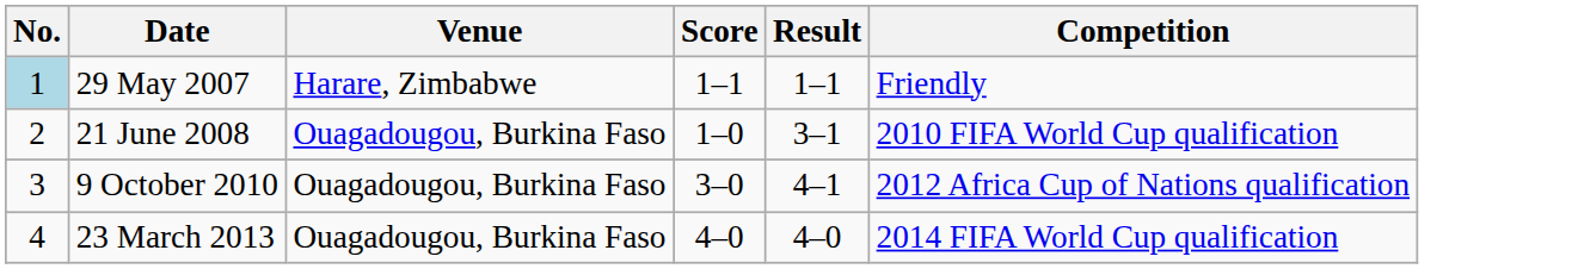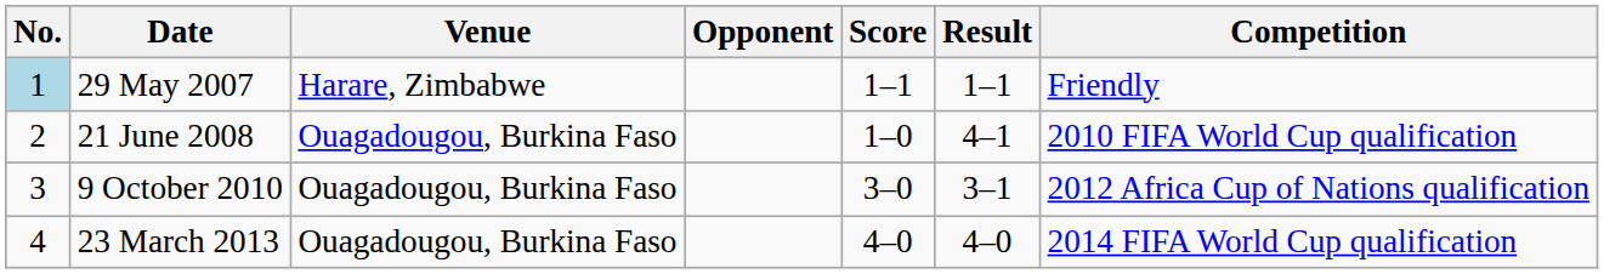+ column: Opponent
21 June 2008 | Result: 3–1 -> 4–1
9 October 2010 | Result: 4–1 -> 3–1
